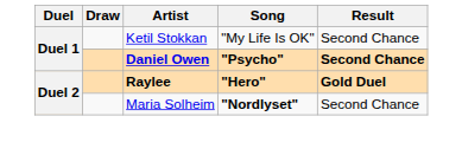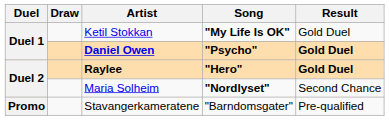Ketil Stokkan | Song: normal -> bold
Ketil Stokkan | Result: Second Chance -> Gold Duel
Daniel Owen | Result: Second Chance -> Gold Duel
+ row: Promo | Stavangerkameratene | "Barndomsgater" | Pre-qualified
